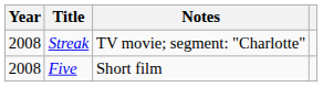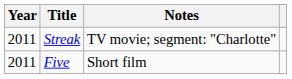Streak | Year: 2008 -> 2011
Five | Year: 2008 -> 2011
